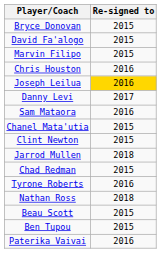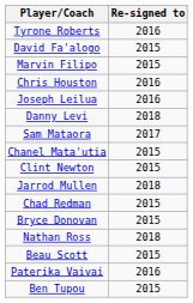rows swapped: Bryce Donovan <-> Tyrone Roberts
Joseph Leilua | Re-signed to: gold background -> no background
Danny Levi | Re-signed to: 2017 -> 2018
Sam Mataora | Re-signed to: 2016 -> 2017
rows swapped: Ben Tupou <-> Paterika Vaivai
